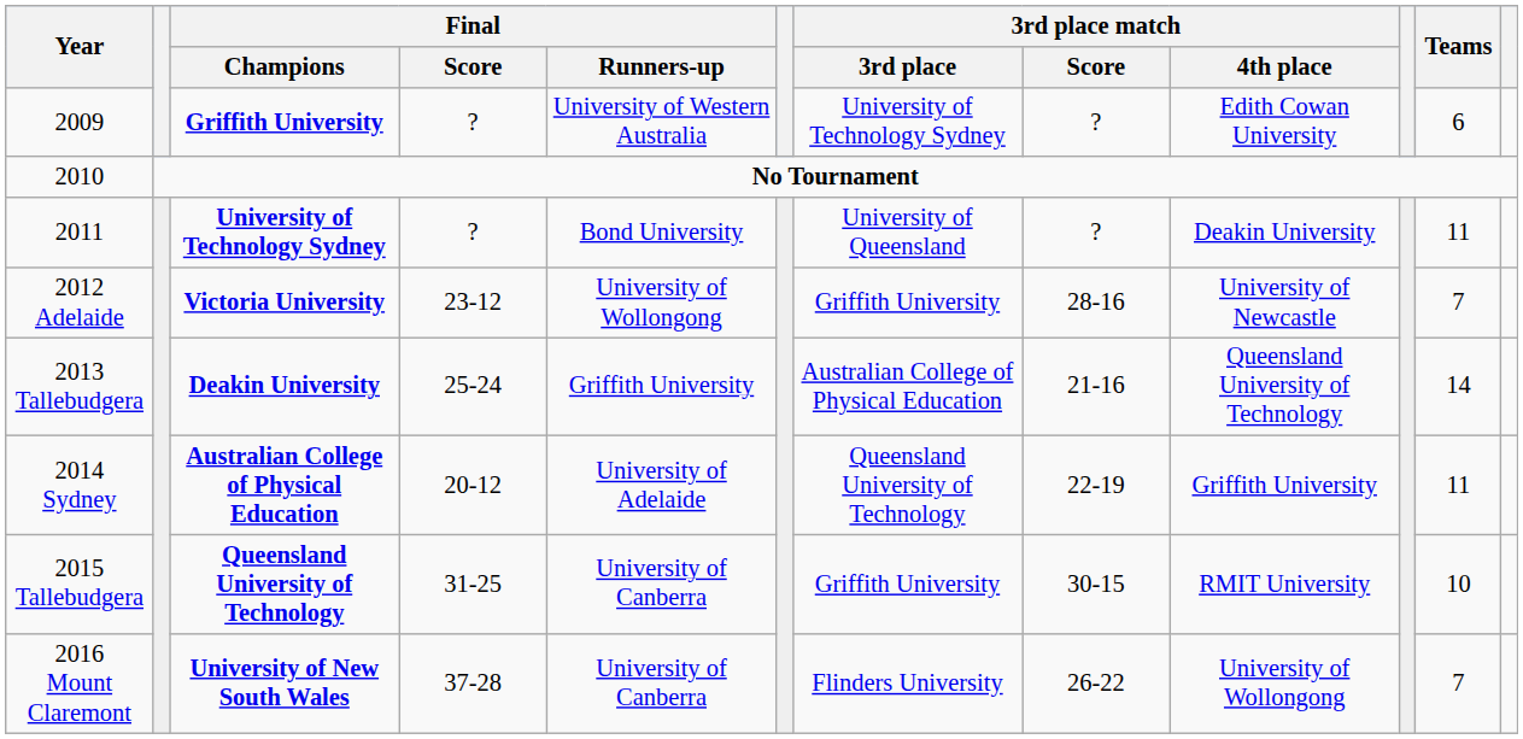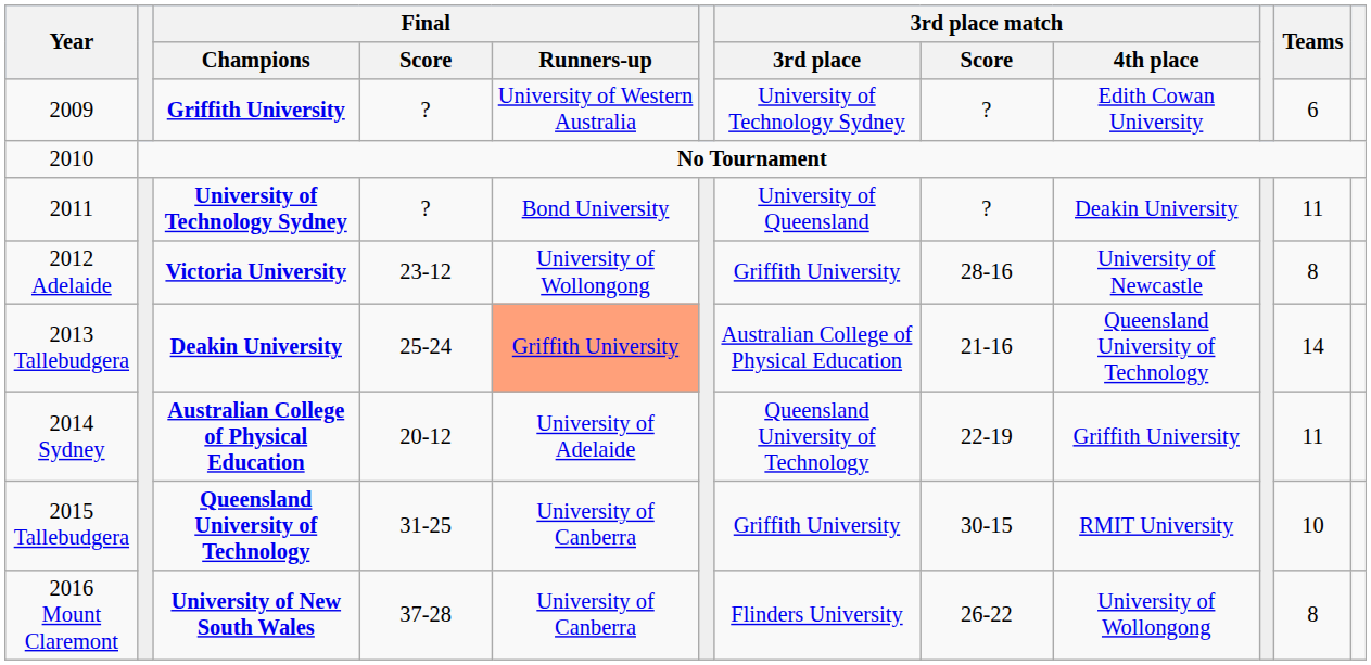2012 Adelaide | Teams: 7 -> 8
2013 Tallebudgera | Final / Runners-up: no background -> lightsalmon background
2016 Mount Claremont | Teams: 7 -> 8
